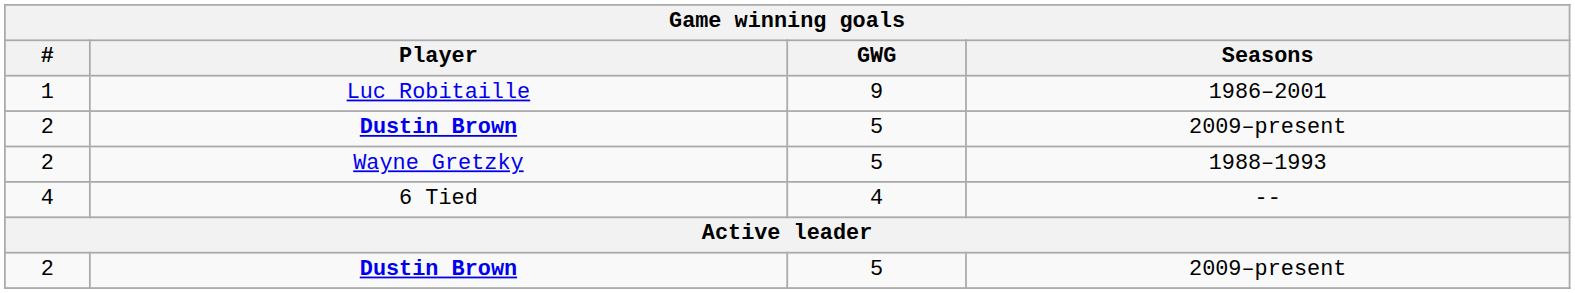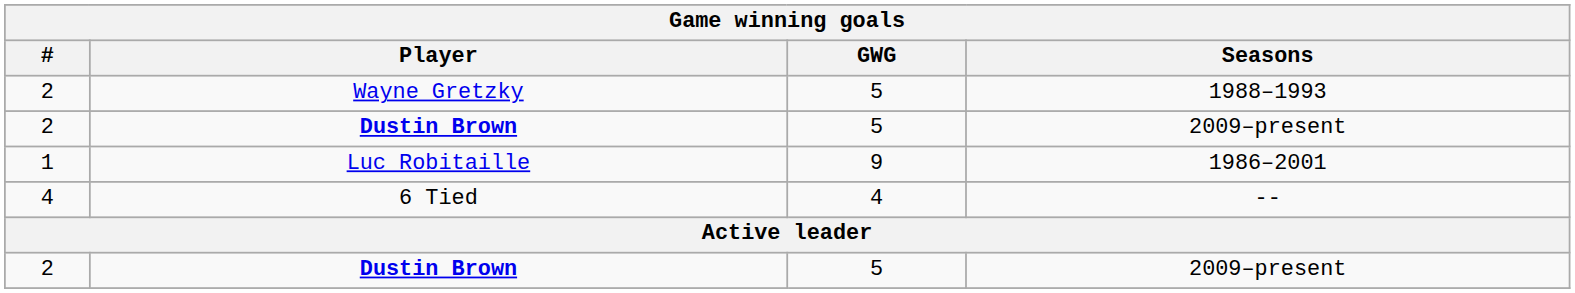rows swapped: Luc Robitaille <-> Wayne Gretzky
